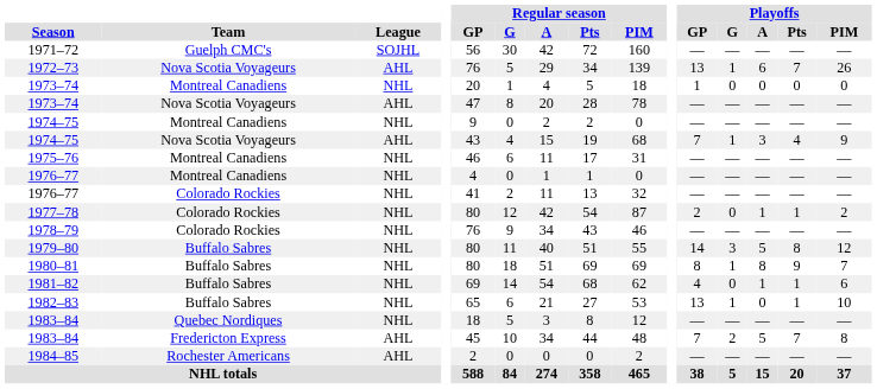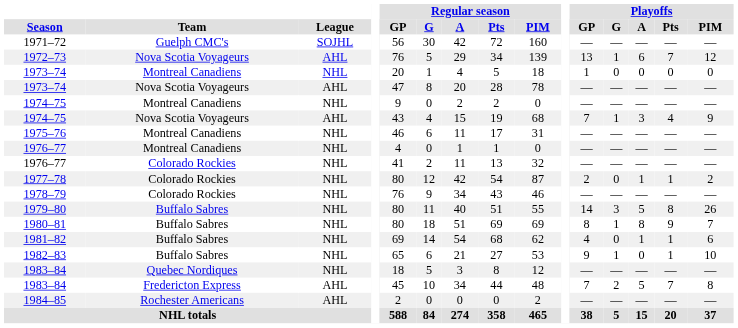1972–73 | Playoffs / PIM: 26 -> 12
1979–80 | Playoffs / PIM: 12 -> 26
1982–83 | Playoffs / GP: 13 -> 9
